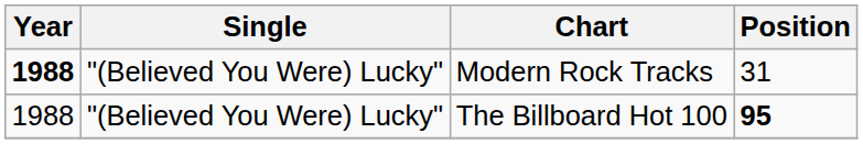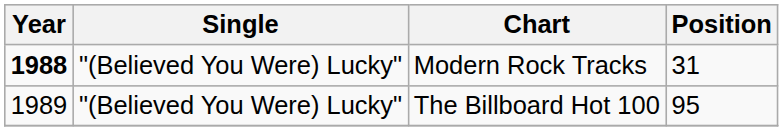The Billboard Hot 100 | Year: 1988 -> 1989
The Billboard Hot 100 | Position: bold -> normal
